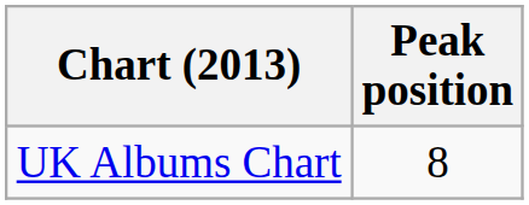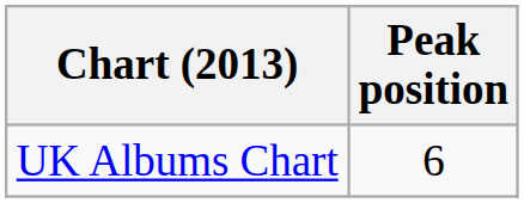UK Albums Chart | Peak position: 8 -> 6
